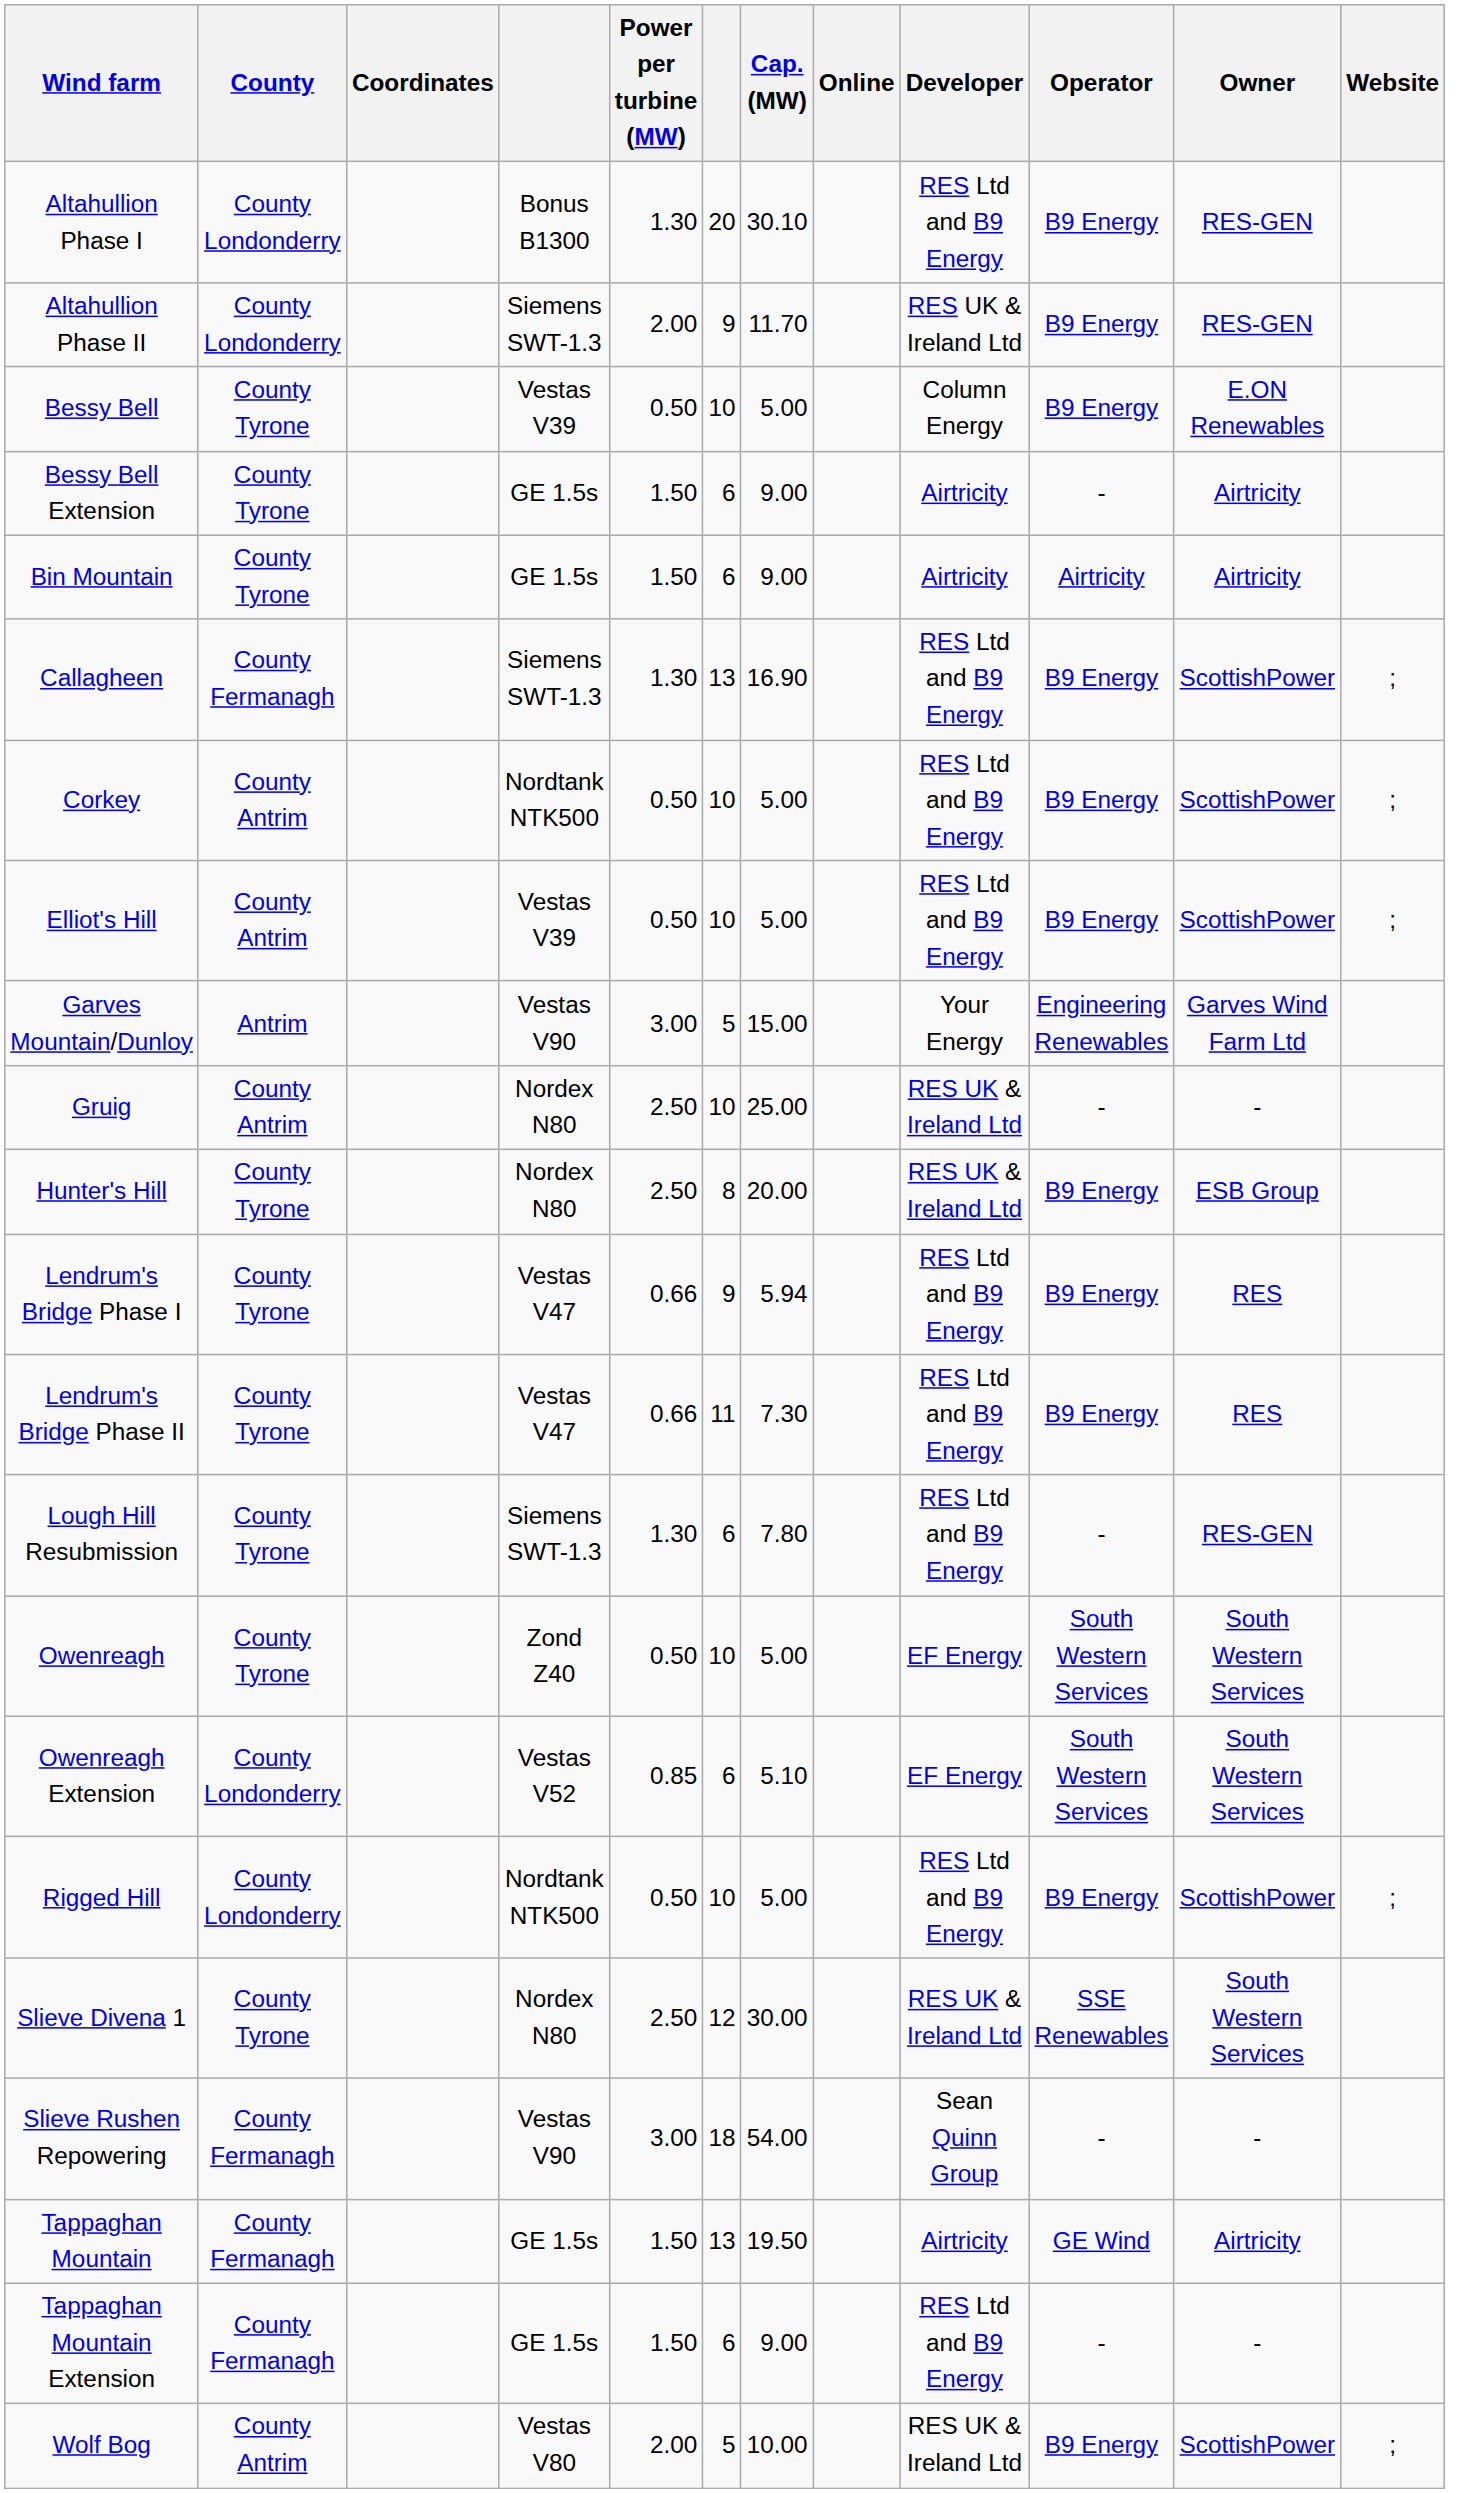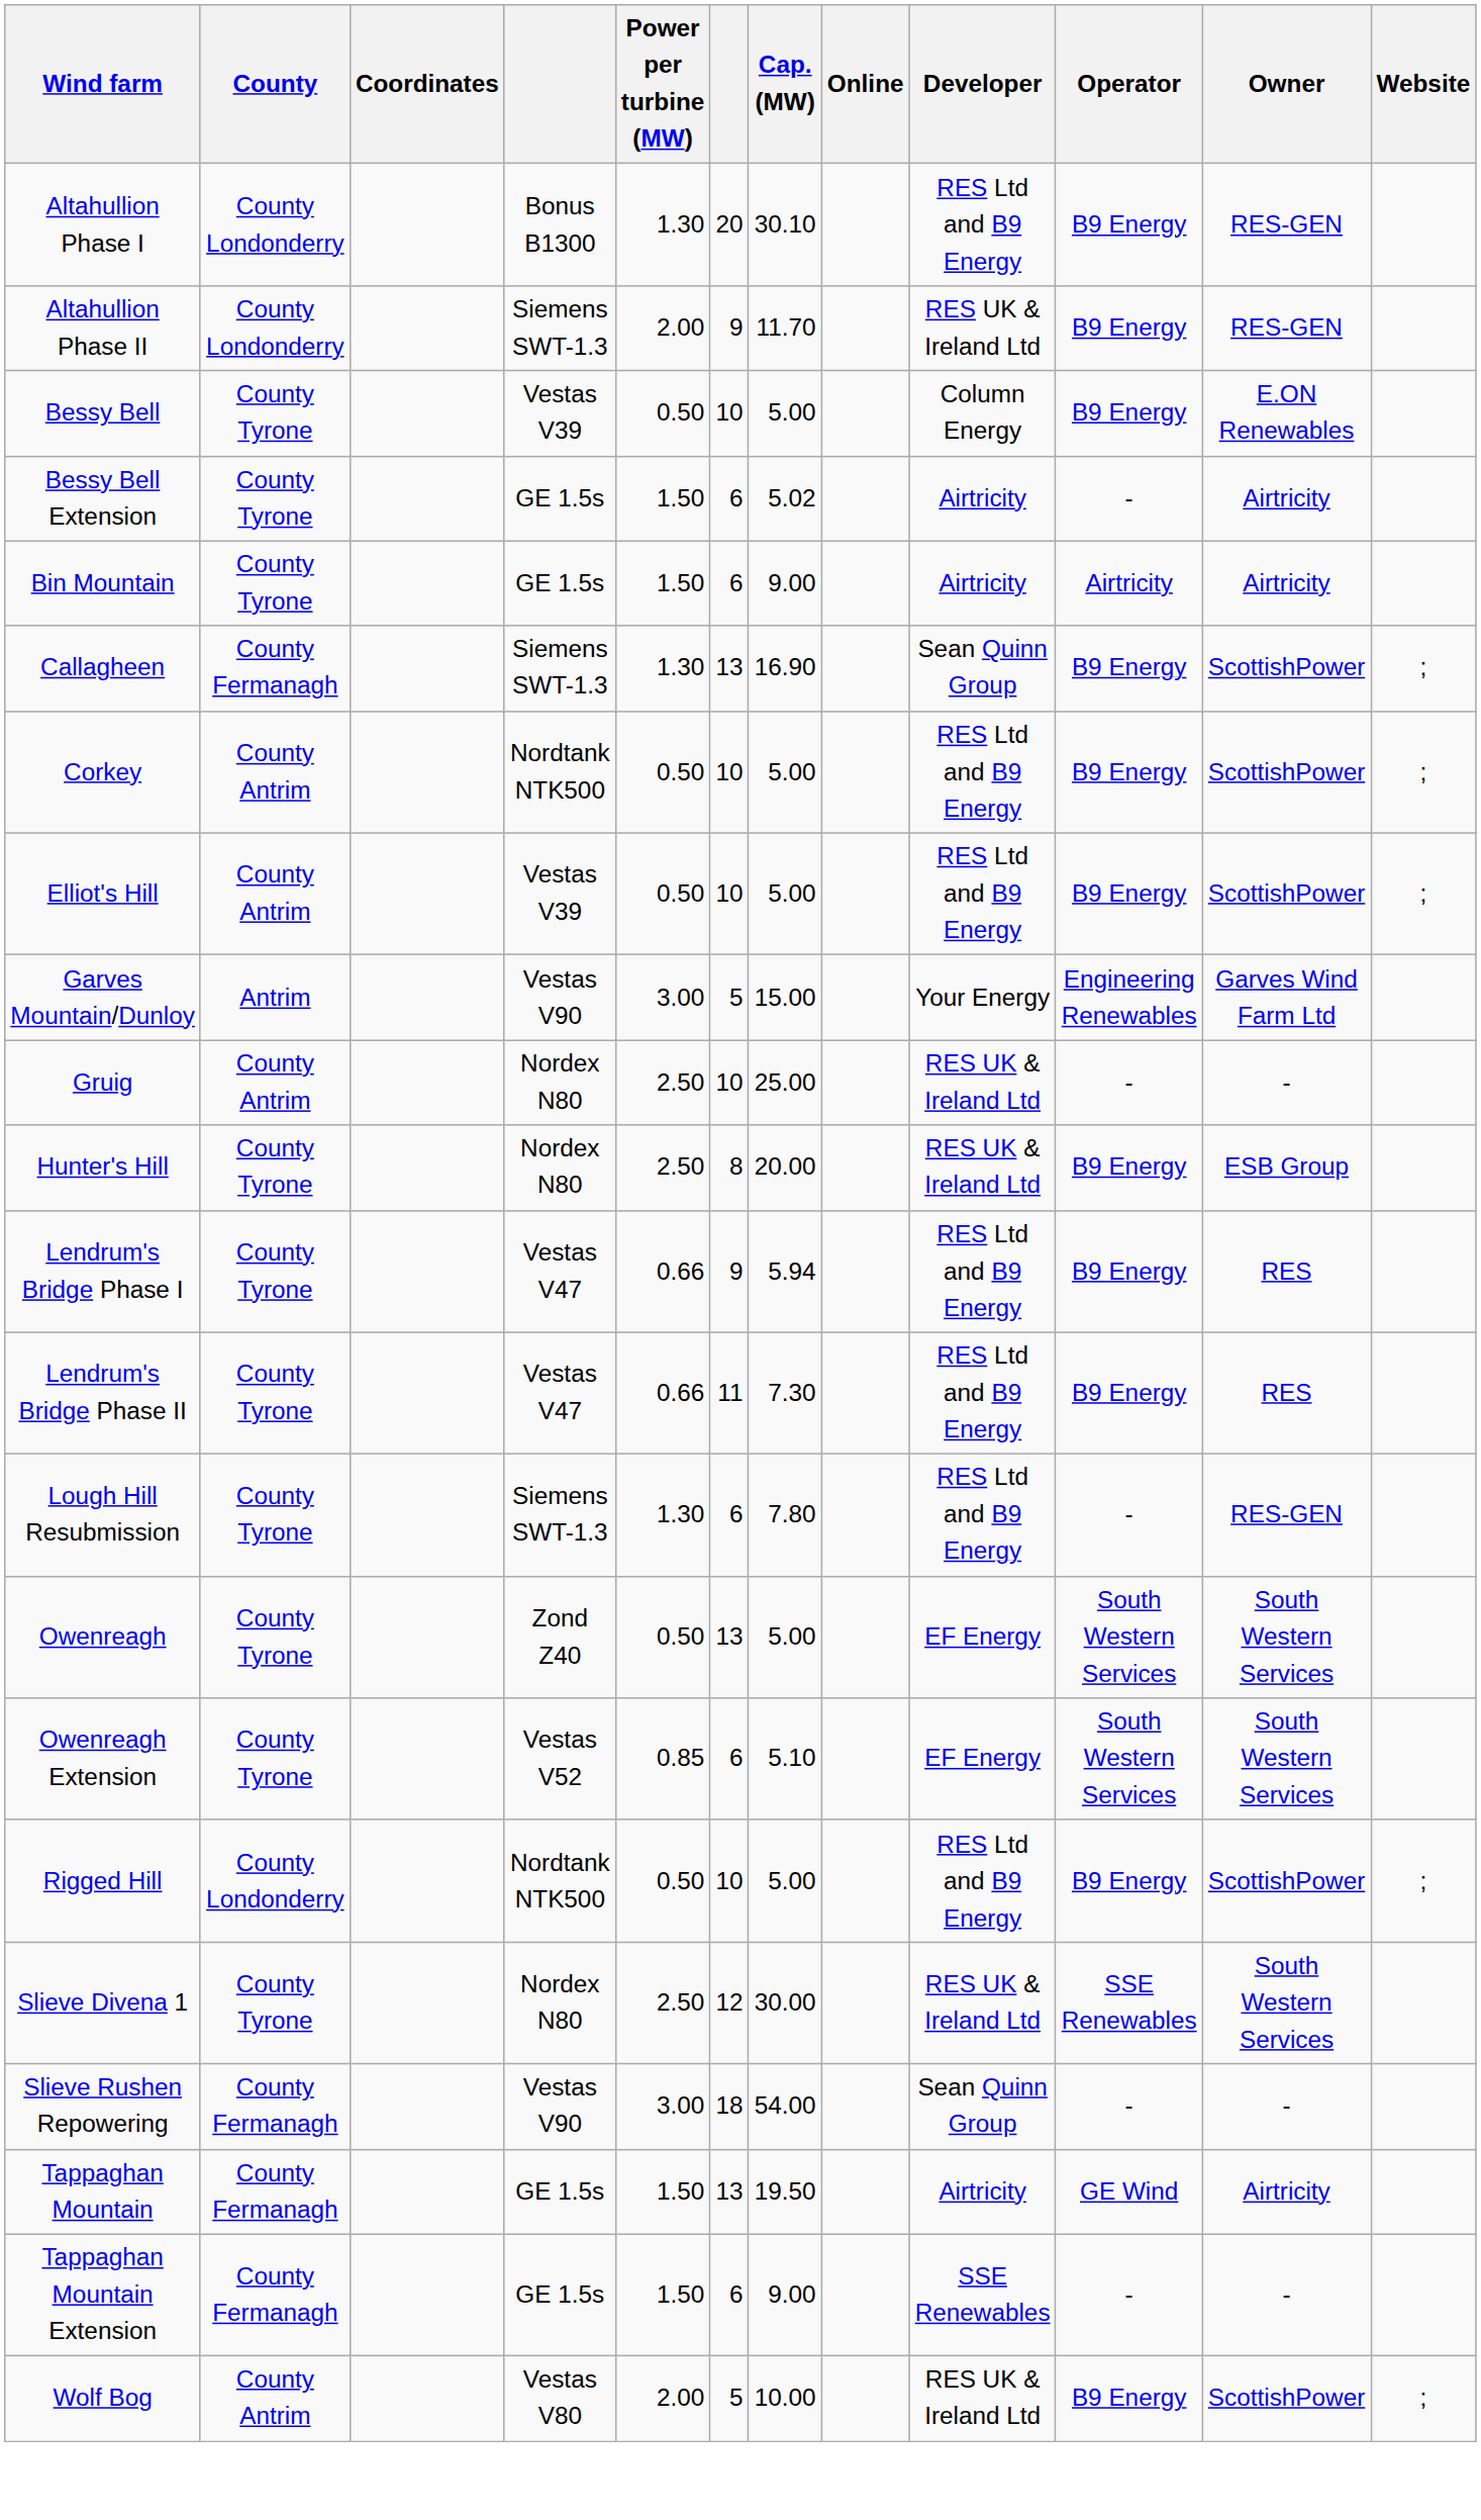Bessy Bell Extension | Cap. (MW): 9.00 -> 5.02
Callagheen | Developer: RES Ltd and B9 Energy -> Sean Quinn Group
Owenreagh | column 6: 10 -> 13
Owenreagh Extension | County: County Londonderry -> County Tyrone
Tappaghan Mountain Extension | Developer: RES Ltd and B9 Energy -> SSE Renewables
